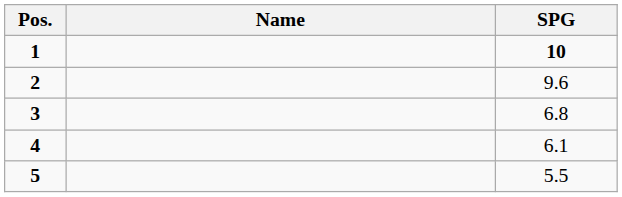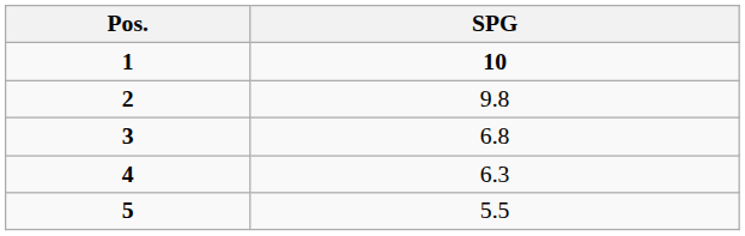- column: Name
2 | SPG: 9.6 -> 9.8
4 | SPG: 6.1 -> 6.3
